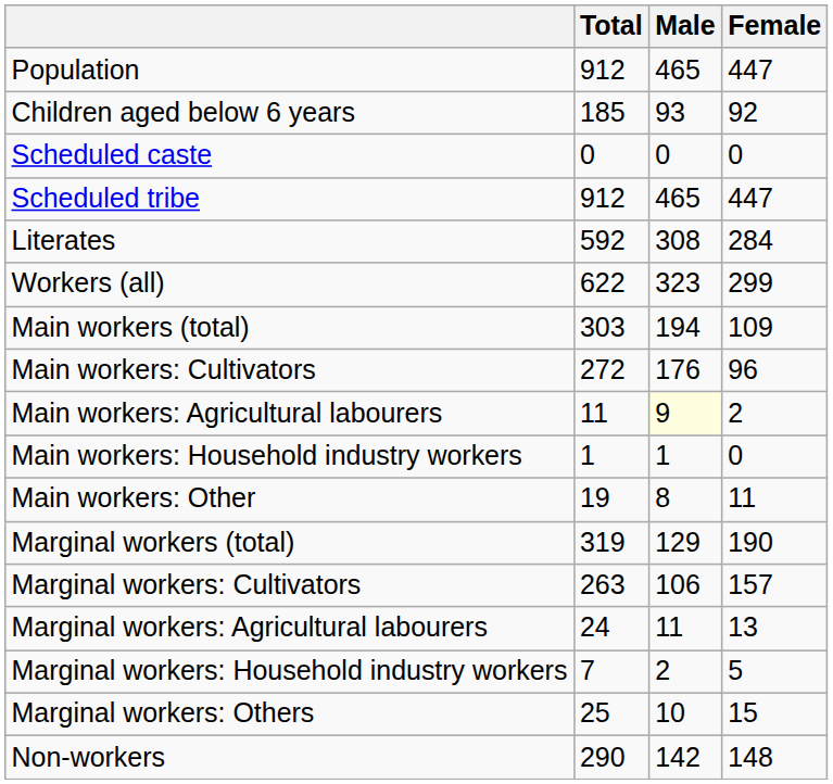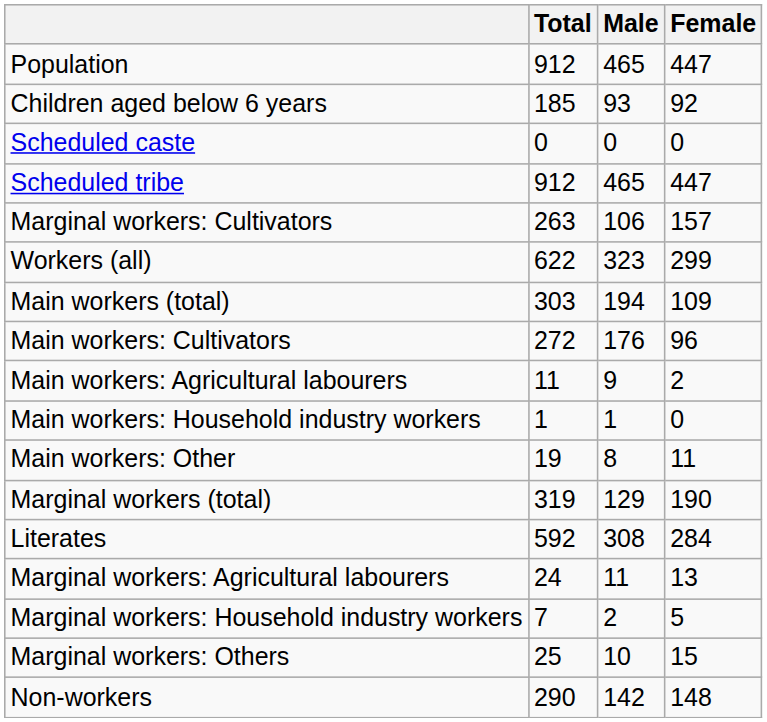rows swapped: Literates <-> Marginal workers: Cultivators
Main workers: Agricultural labourers | Male: lightyellow background -> no background
